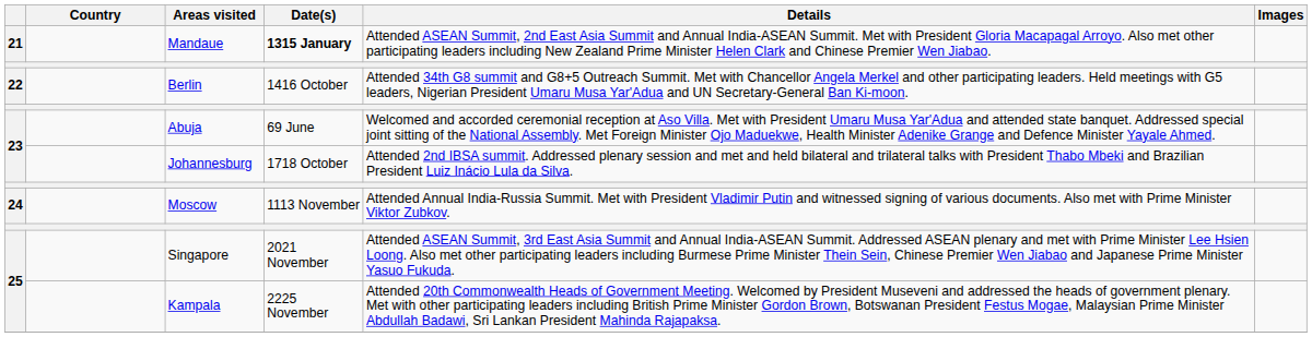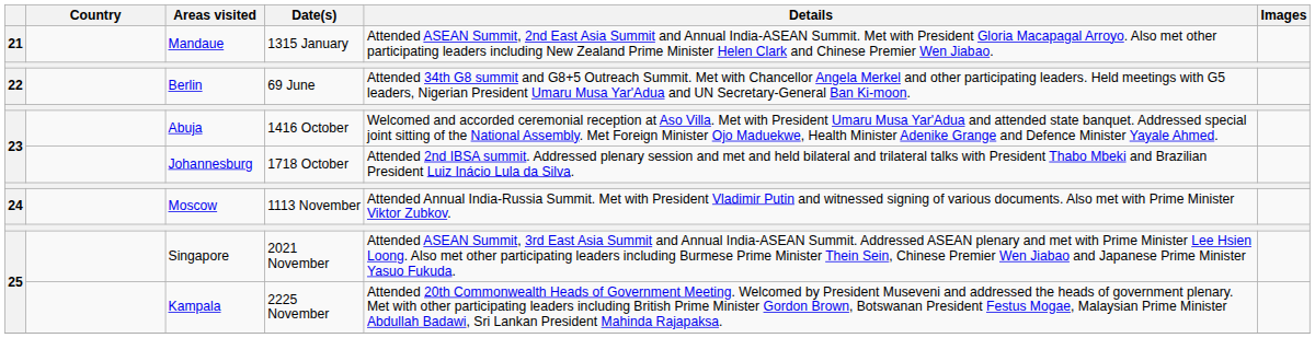Mandaue | Date(s): bold -> normal
Berlin | Date(s): 1416 October -> 69 June
Abuja | Date(s): 69 June -> 1416 October
